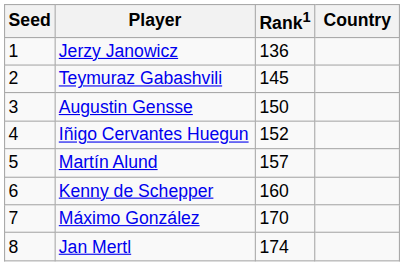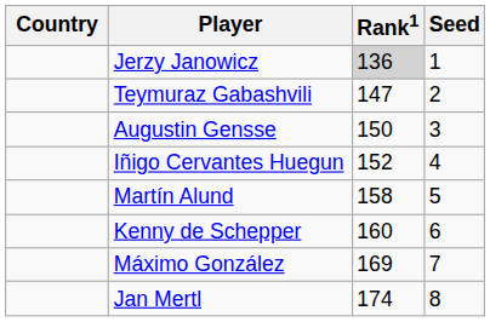columns swapped: Country <-> Seed
Jerzy Janowicz | Rank1: no background -> lightgrey background
Teymuraz Gabashvili | Rank1: 145 -> 147
Martín Alund | Rank1: 157 -> 158
Máximo González | Rank1: 170 -> 169
